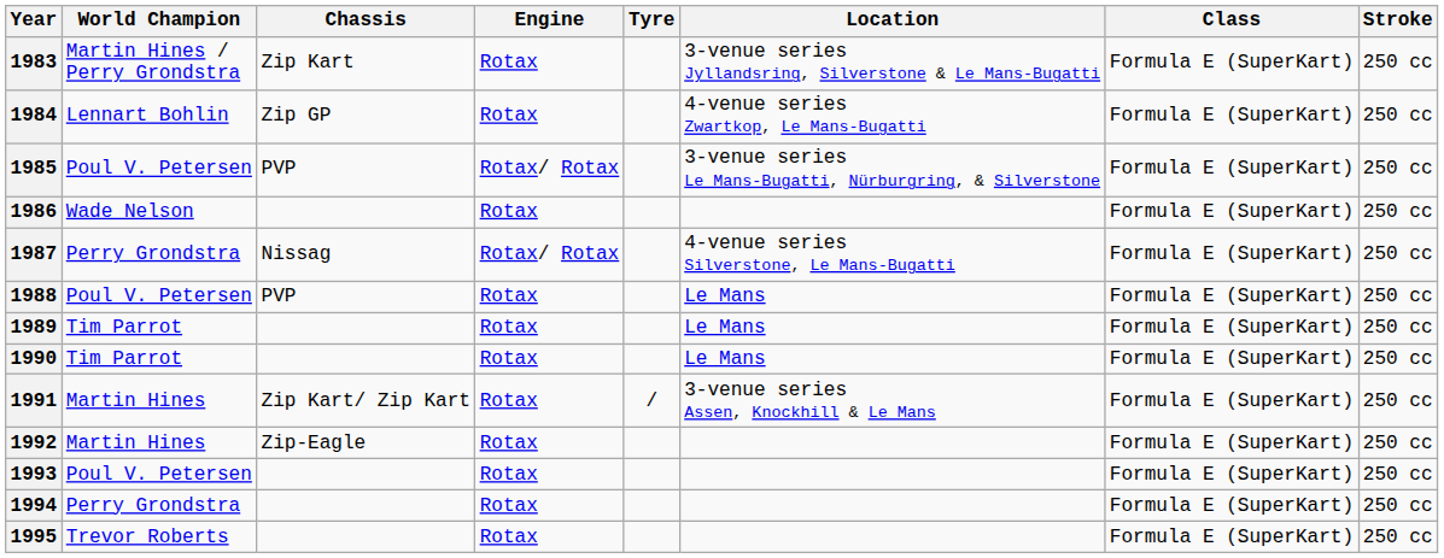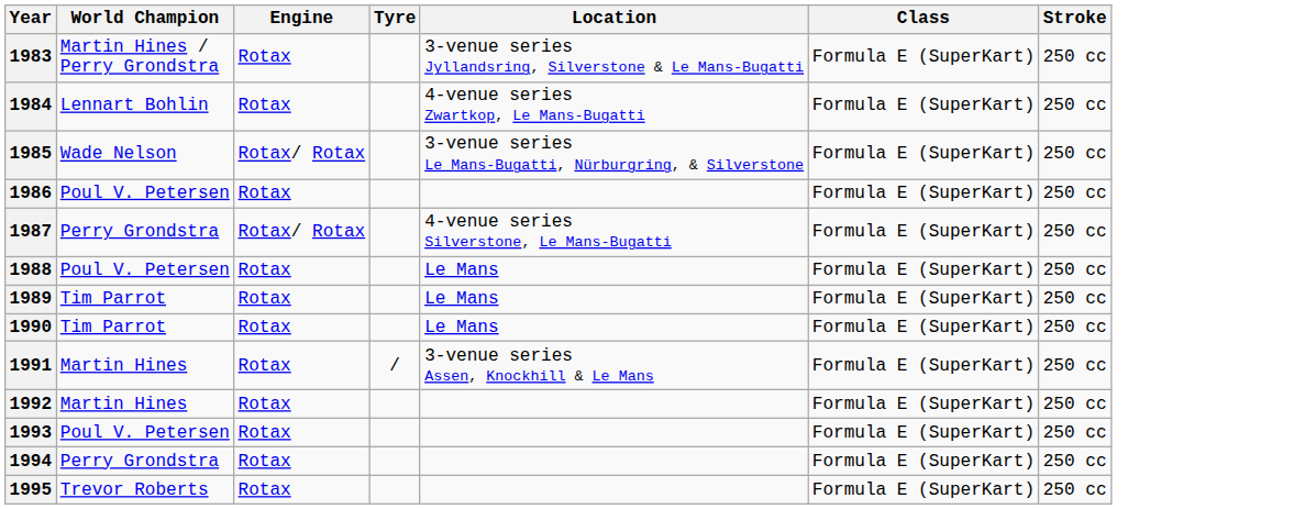- column: Chassis | Zip Kart | Zip GP | PVP | Nissag | PVP | Zip Kart/ Zip Kart | Zip-Eagle
1985 | World Champion: Poul V. Petersen -> Wade Nelson
1986 | World Champion: Wade Nelson -> Poul V. Petersen
